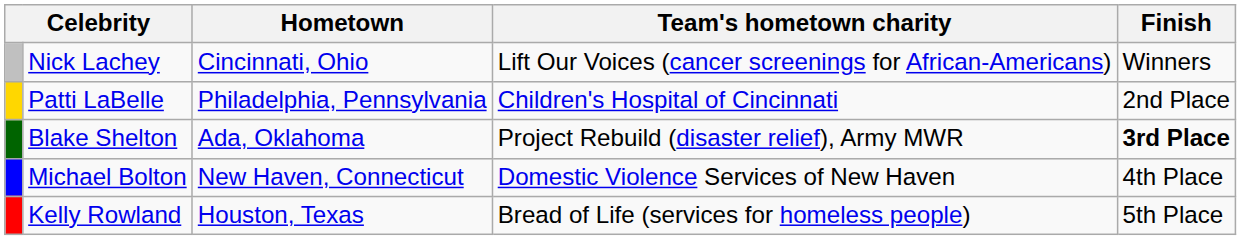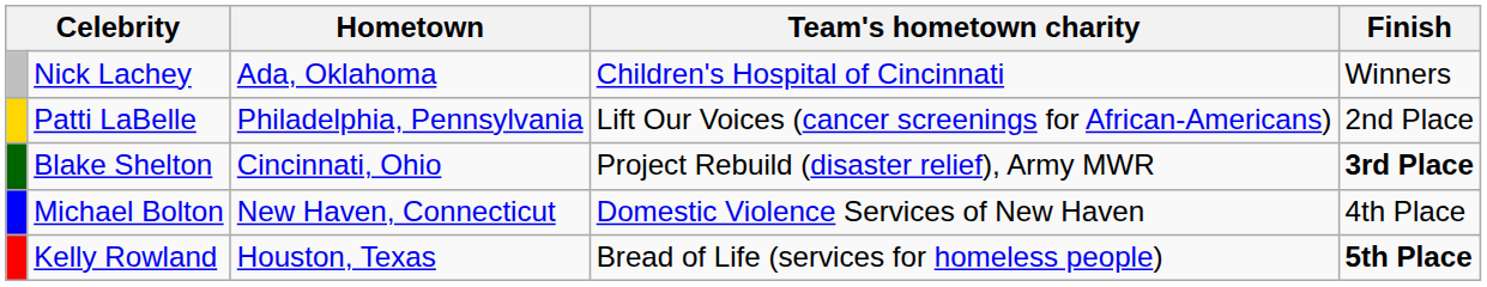Nick Lachey | Hometown: Cincinnati, Ohio -> Ada, Oklahoma
Nick Lachey | Team's hometown charity: Lift Our Voices (cancer screenings for African-Americans) -> Children's Hospital of Cincinnati
Patti LaBelle | Team's hometown charity: Children's Hospital of Cincinnati -> Lift Our Voices (cancer screenings for African-Americans)
Blake Shelton | Hometown: Ada, Oklahoma -> Cincinnati, Ohio
Kelly Rowland | Finish: normal -> bold
